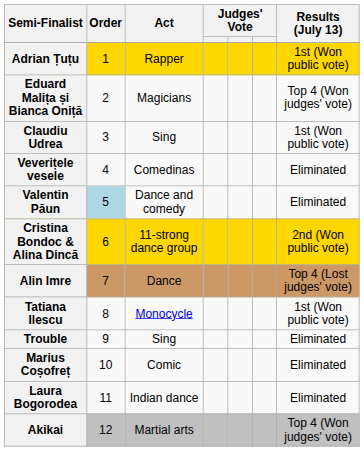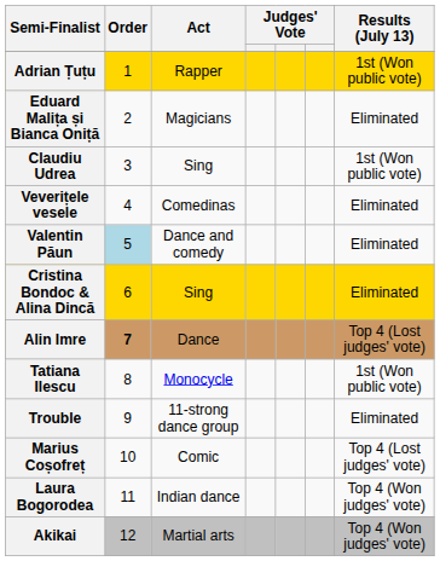Eduard Malița și Bianca Oniță | Results (July 13): Top 4 (Won judges' vote) -> Eliminated
Cristina Bondoc & Alina Dincă | Act: 11-strong dance group -> Sing
Cristina Bondoc & Alina Dincă | Results (July 13): 2nd (Won public vote) -> Eliminated
Alin Imre | Order: normal -> bold
Trouble | Act: Sing -> 11-strong dance group
Marius Coșofreț | Results (July 13): Eliminated -> Top 4 (Lost judges' vote)
Laura Bogorodea | Results (July 13): Eliminated -> Top 4 (Won judges' vote)
